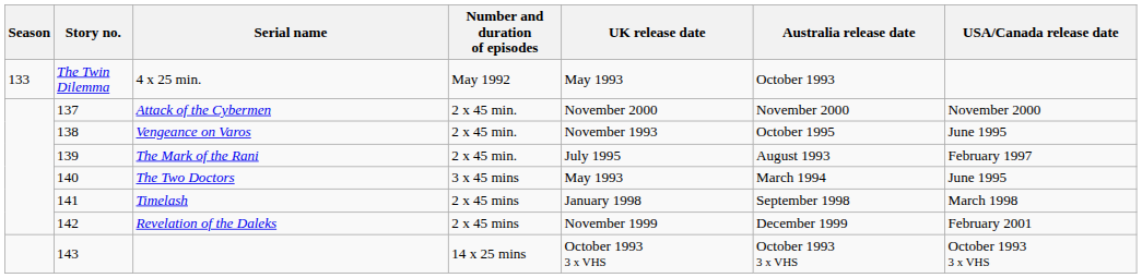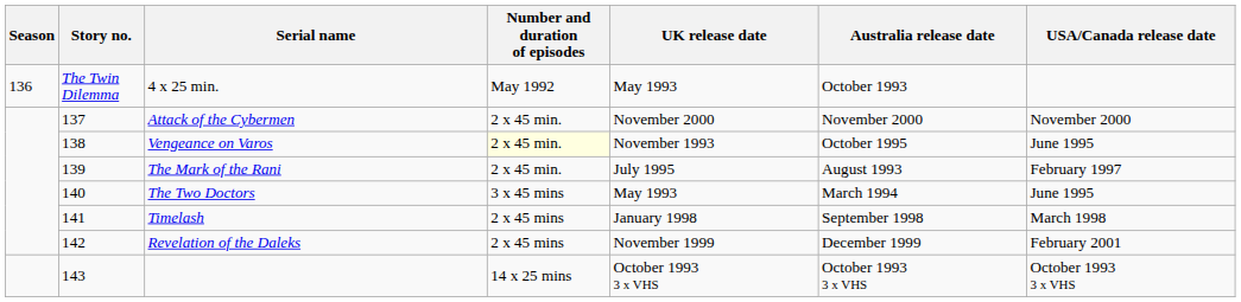4 x 25 min. | Season: 133 -> 136
Vengeance on Varos | Number and duration of episodes: no background -> lightyellow background
